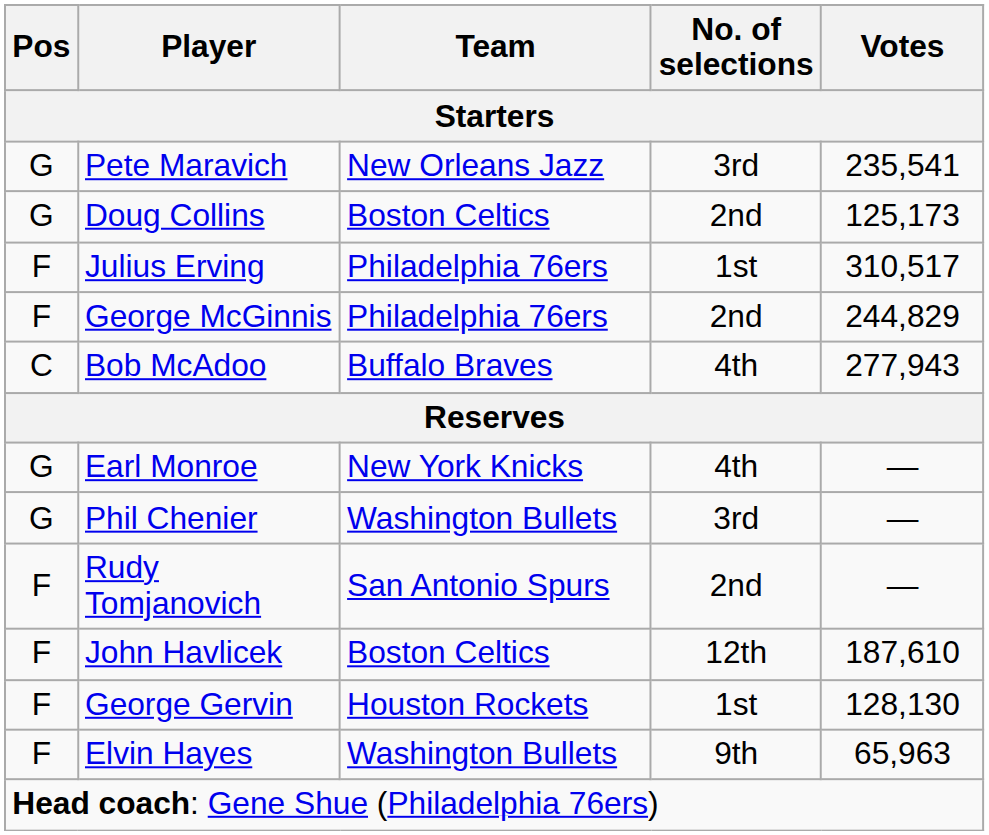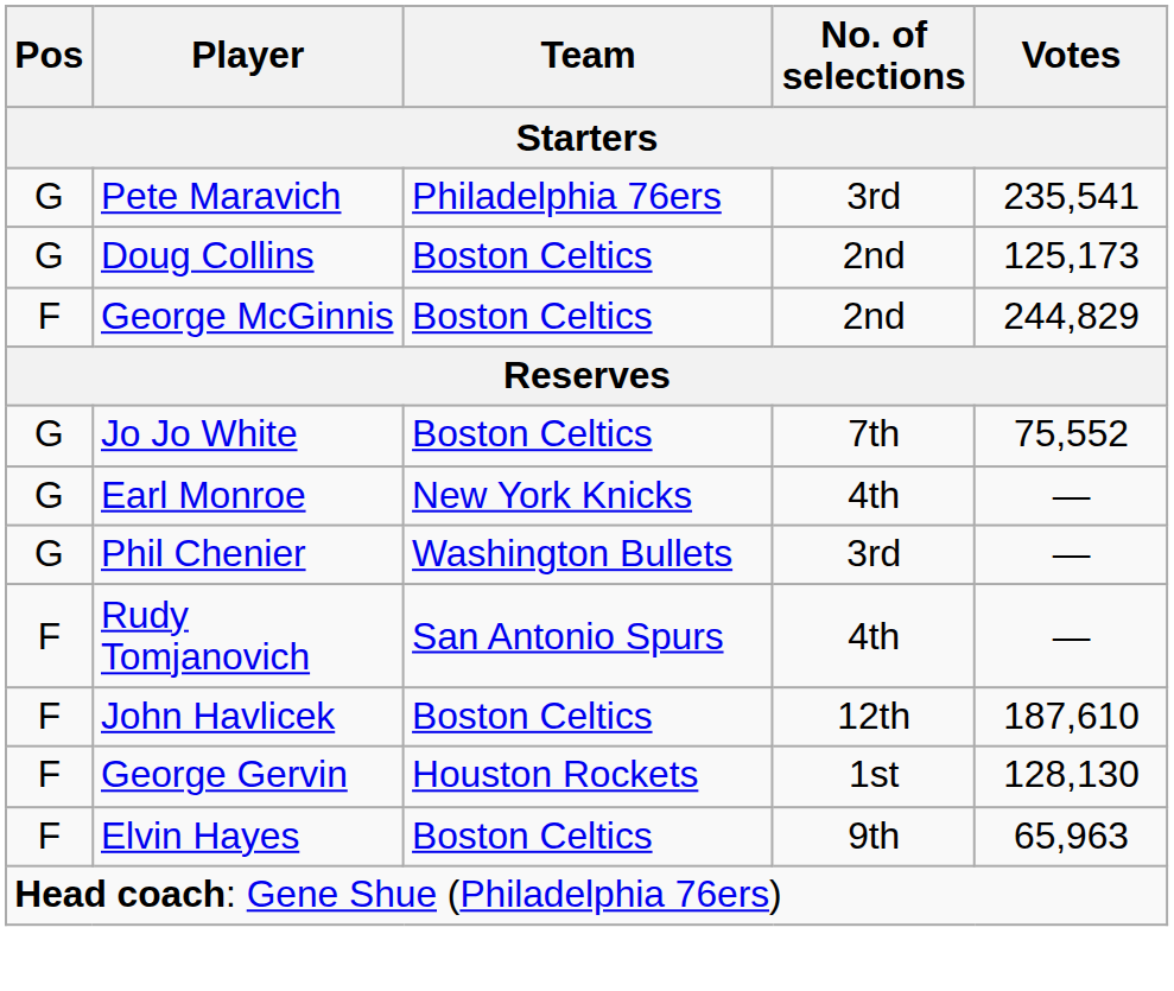Pete Maravich | Team: New Orleans Jazz -> Philadelphia 76ers
- row: F | Julius Erving | Philadelphia 76ers | 1st | 310,517
George McGinnis | Team: Philadelphia 76ers -> Boston Celtics
- row: C | Bob McAdoo | Buffalo Braves | 4th | 277,943
+ row: G | Jo Jo White | Boston Celtics | 7th | 75,552
Rudy Tomjanovich | No. of selections: 2nd -> 4th
Elvin Hayes | Team: Washington Bullets -> Boston Celtics
